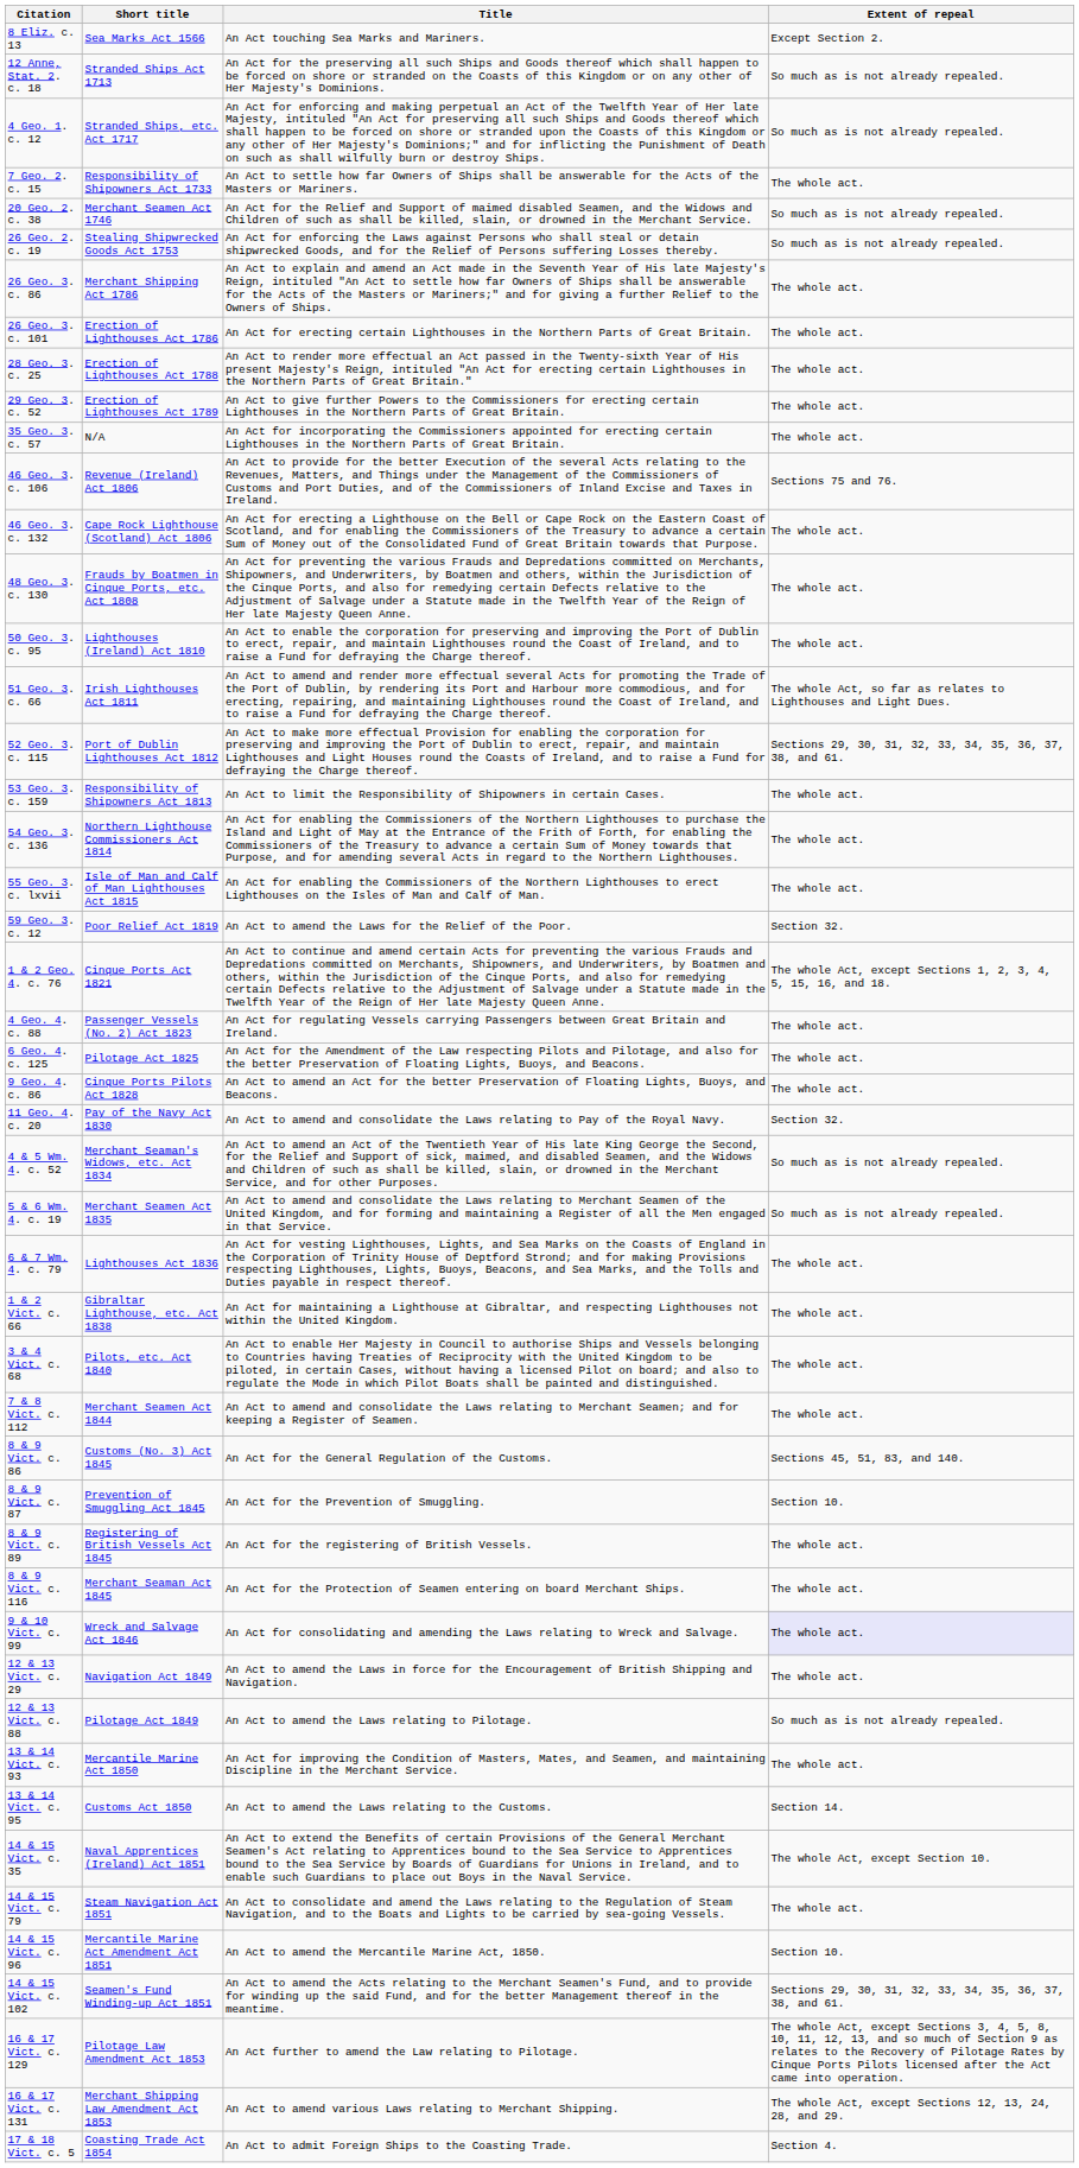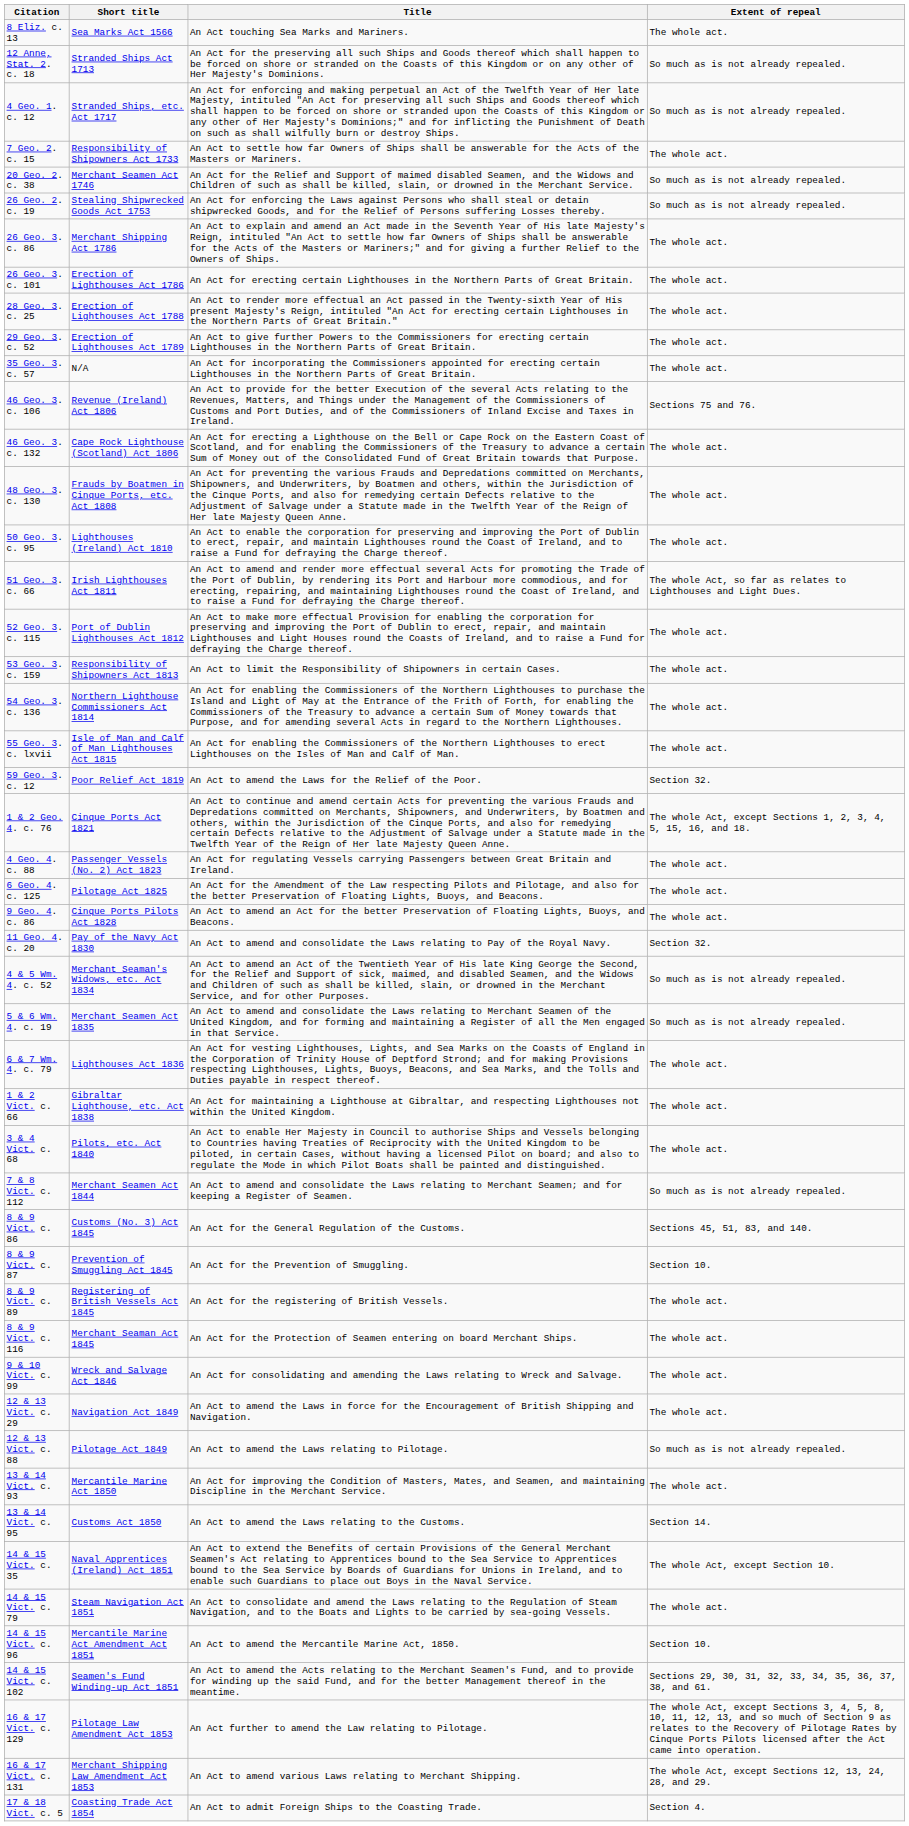8 Eliz. c. 13 | Extent of repeal: Except Section 2. -> The whole act.
52 Geo. 3. c. 115 | Extent of repeal: Sections 29, 30, 31, 32, 33, 34, 35, 36, 37, 38, and 61. -> The whole act.
7 & 8 Vict. c. 112 | Extent of repeal: The whole act. -> So much as is not already repealed.
9 & 10 Vict. c. 99 | Extent of repeal: lavender background -> no background
